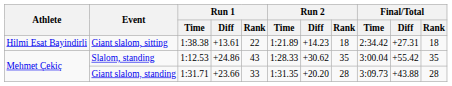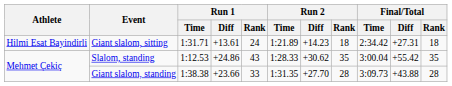Giant slalom, sitting | Run 1 / Time: 1:38.38 -> 1:31.71
Giant slalom, sitting | Run 1 / Rank: 22 -> 24
Giant slalom, standing | Run 1 / Time: 1:31.71 -> 1:38.38
Giant slalom, standing | Run 2 / Diff: +20.20 -> +27.70
